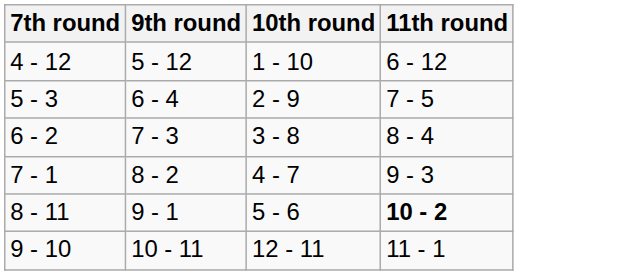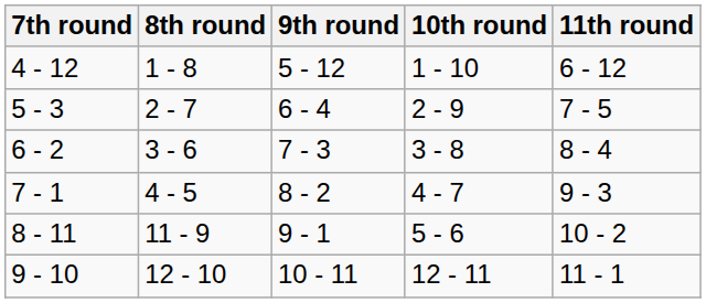+ column: 8th round | 1 - 8 | 2 - 7 | 3 - 6 | 4 - 5 | 11 - 9 | 12 - 10
8 - 11 | 11th round: bold -> normal
